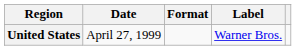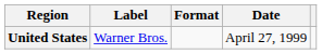columns swapped: Date <-> Label
